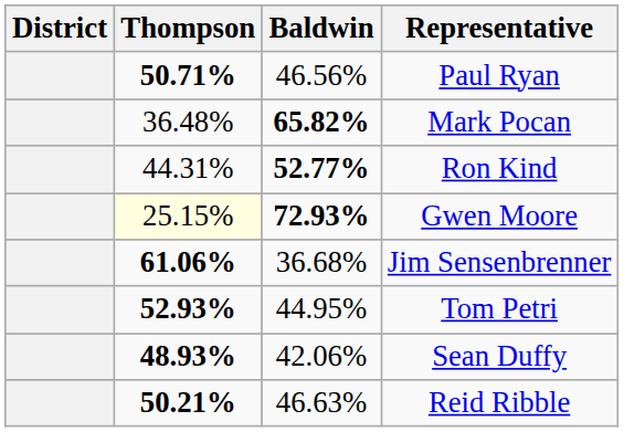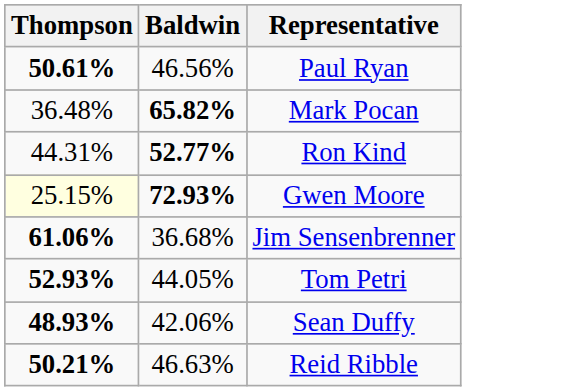- column: District
Paul Ryan | Thompson: 50.71% -> 50.61%
Tom Petri | Baldwin: 44.95% -> 44.05%
